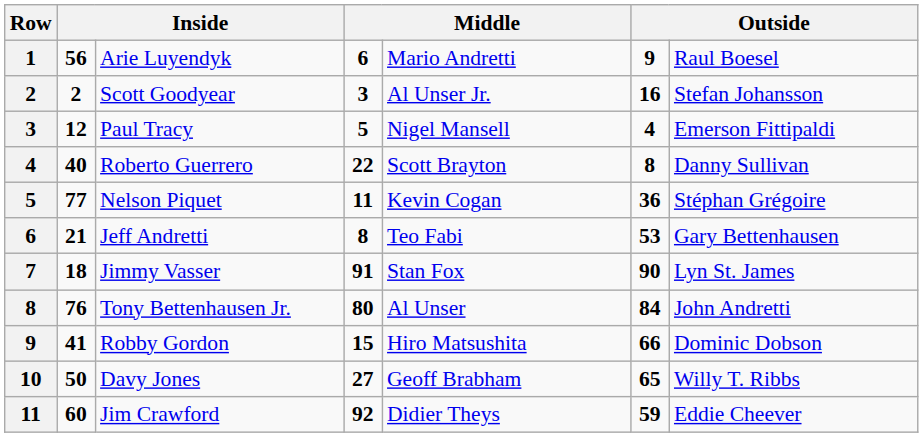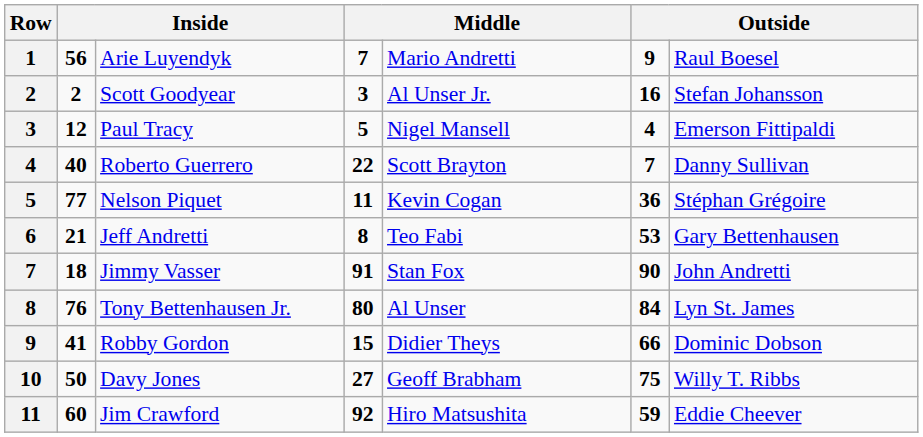Arie Luyendyk | column 4: 6 -> 7
Roberto Guerrero | column 6: 8 -> 7
Jimmy Vasser | column 7: Lyn St. James -> John Andretti
Tony Bettenhausen Jr. | column 7: John Andretti -> Lyn St. James
Robby Gordon | column 5: Hiro Matsushita -> Didier Theys
Davy Jones | column 6: 65 -> 75
Jim Crawford | column 5: Didier Theys -> Hiro Matsushita
